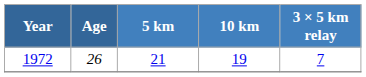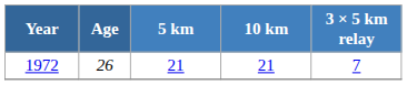1972 | 10 km: 19 -> 21
